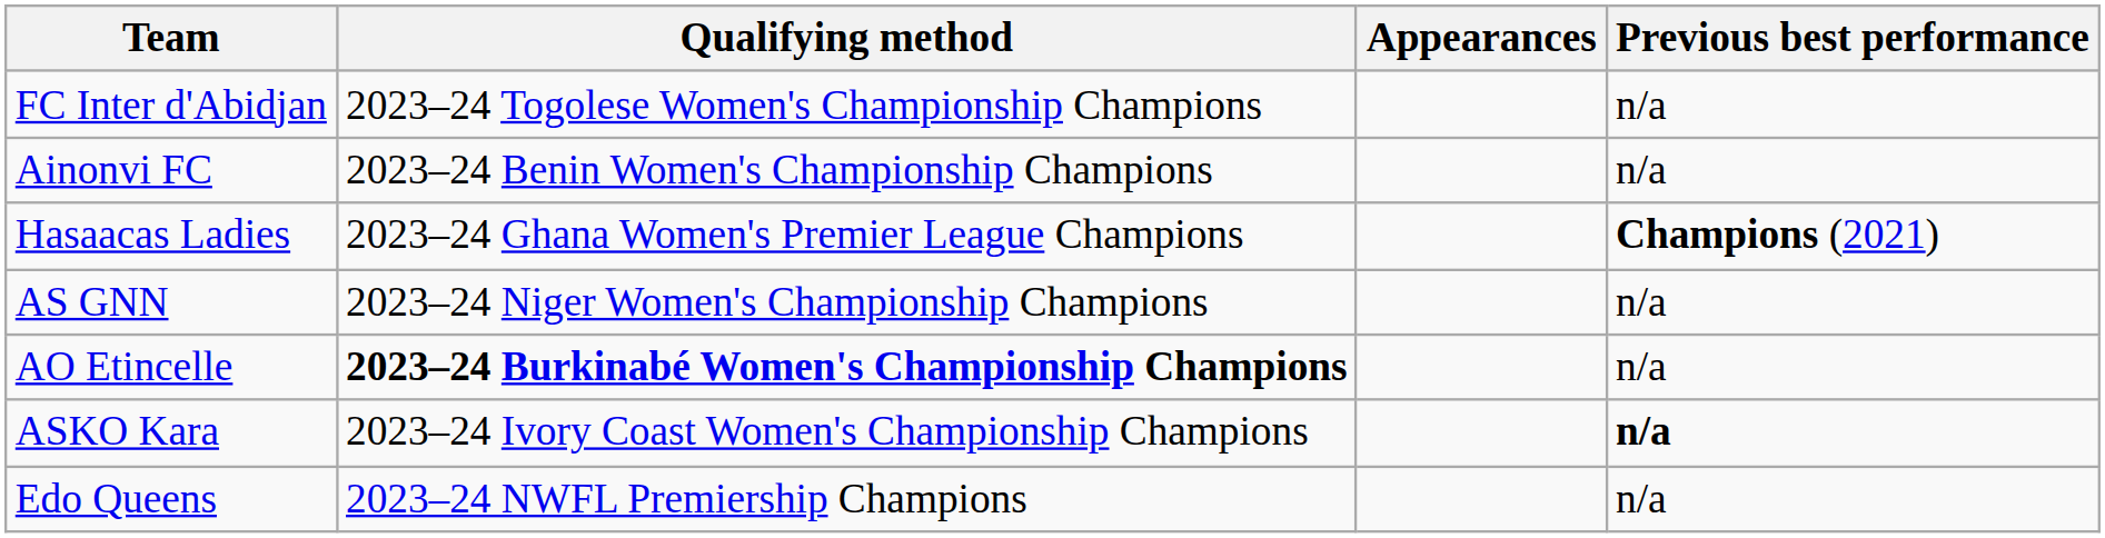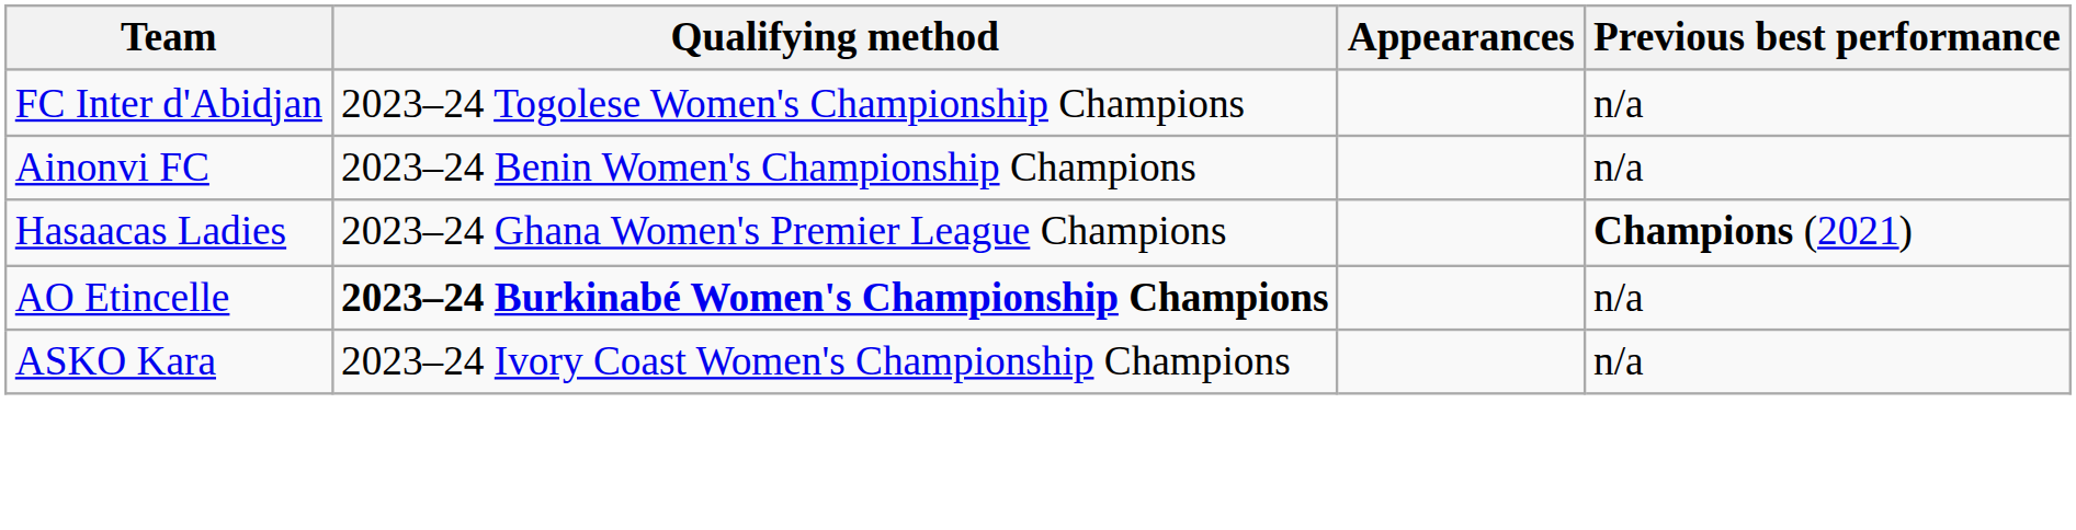- row: AS GNN | 2023–24 Niger Women's Championship Champions | n/a
ASKO Kara | Previous best performance: bold -> normal
- row: Edo Queens | 2023–24 NWFL Premiership Champions | n/a
